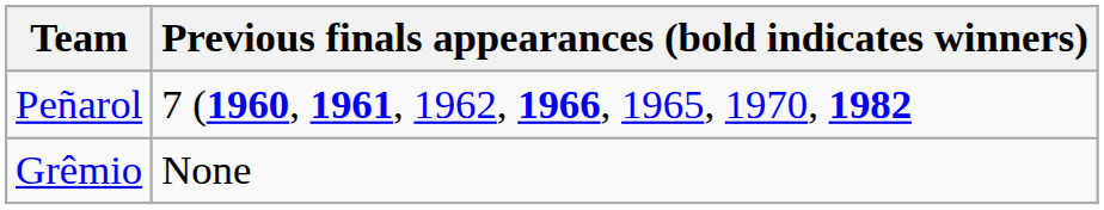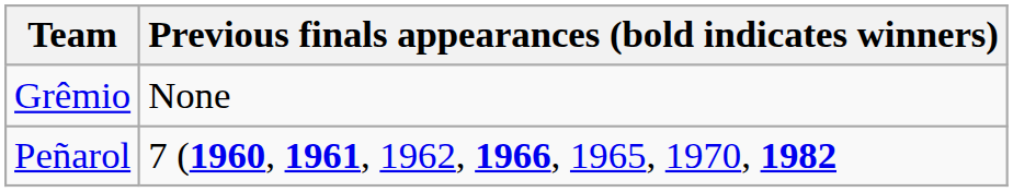rows swapped: Peñarol <-> Grêmio
